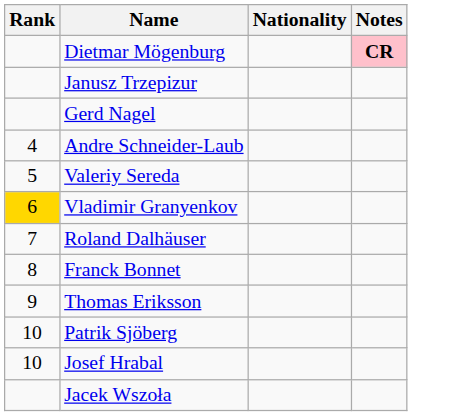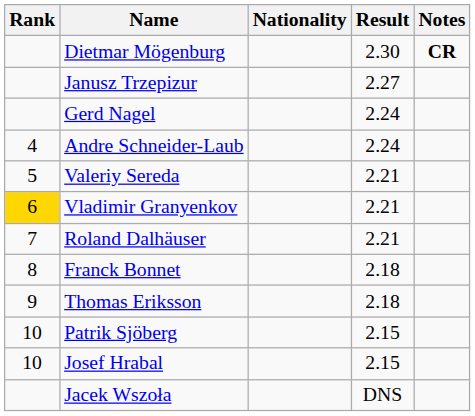+ column: Result | 2.30 | 2.27 | 2.24 | 2.24 | 2.21 | 2.21 | 2.21 | 2.18 | 2.18 | 2.15 | 2.15 | DNS
Dietmar Mögenburg | Notes: pink background -> no background
